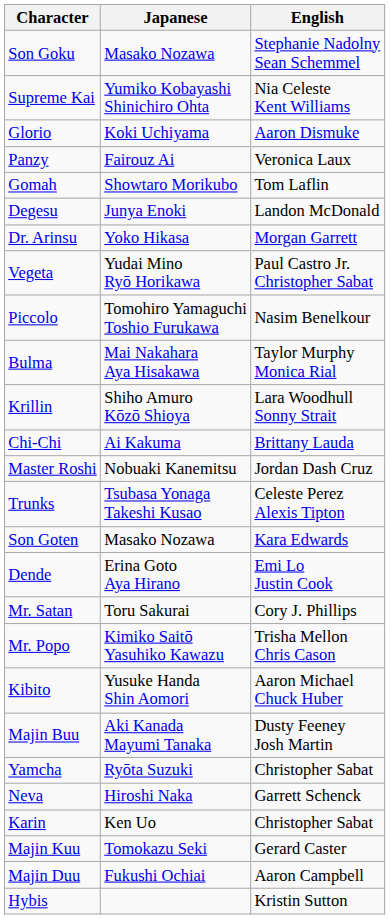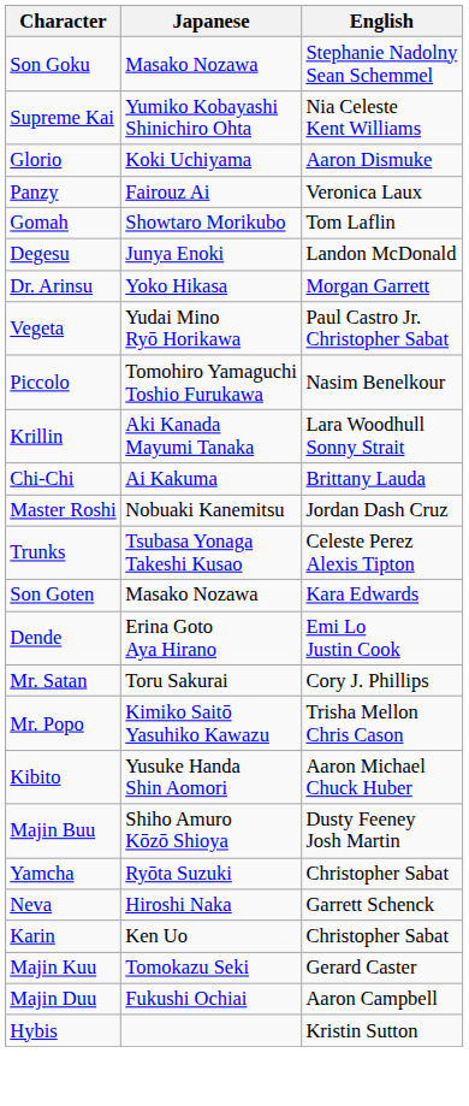- row: Bulma | Mai Nakahara Aya Hisakawa | Taylor Murphy Monica Rial
Krillin | Japanese: Shiho Amuro Kōzō Shioya -> Aki Kanada Mayumi Tanaka
Majin Buu | Japanese: Aki Kanada Mayumi Tanaka -> Shiho Amuro Kōzō Shioya
